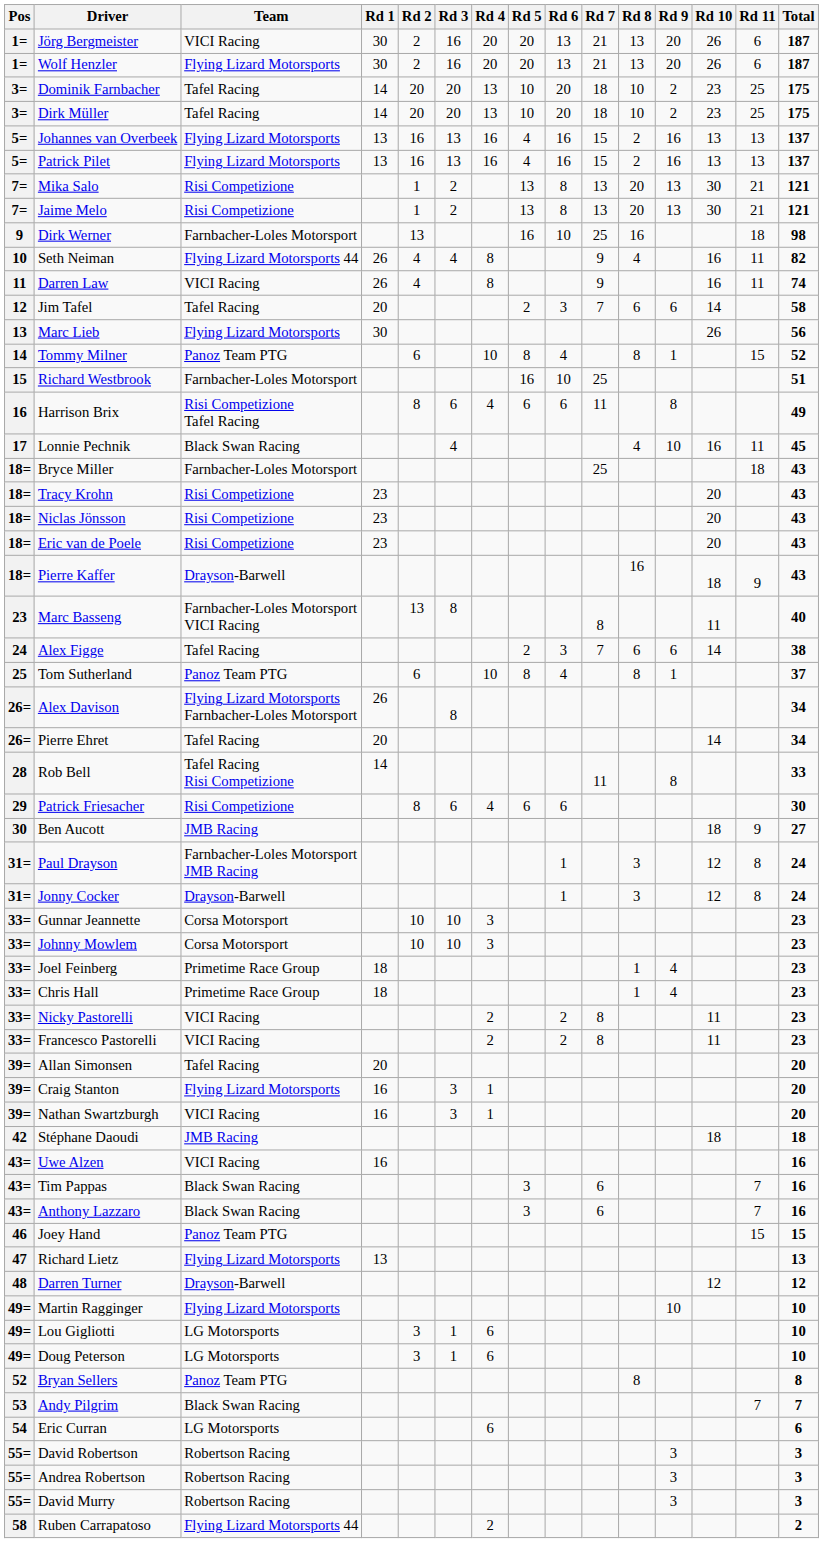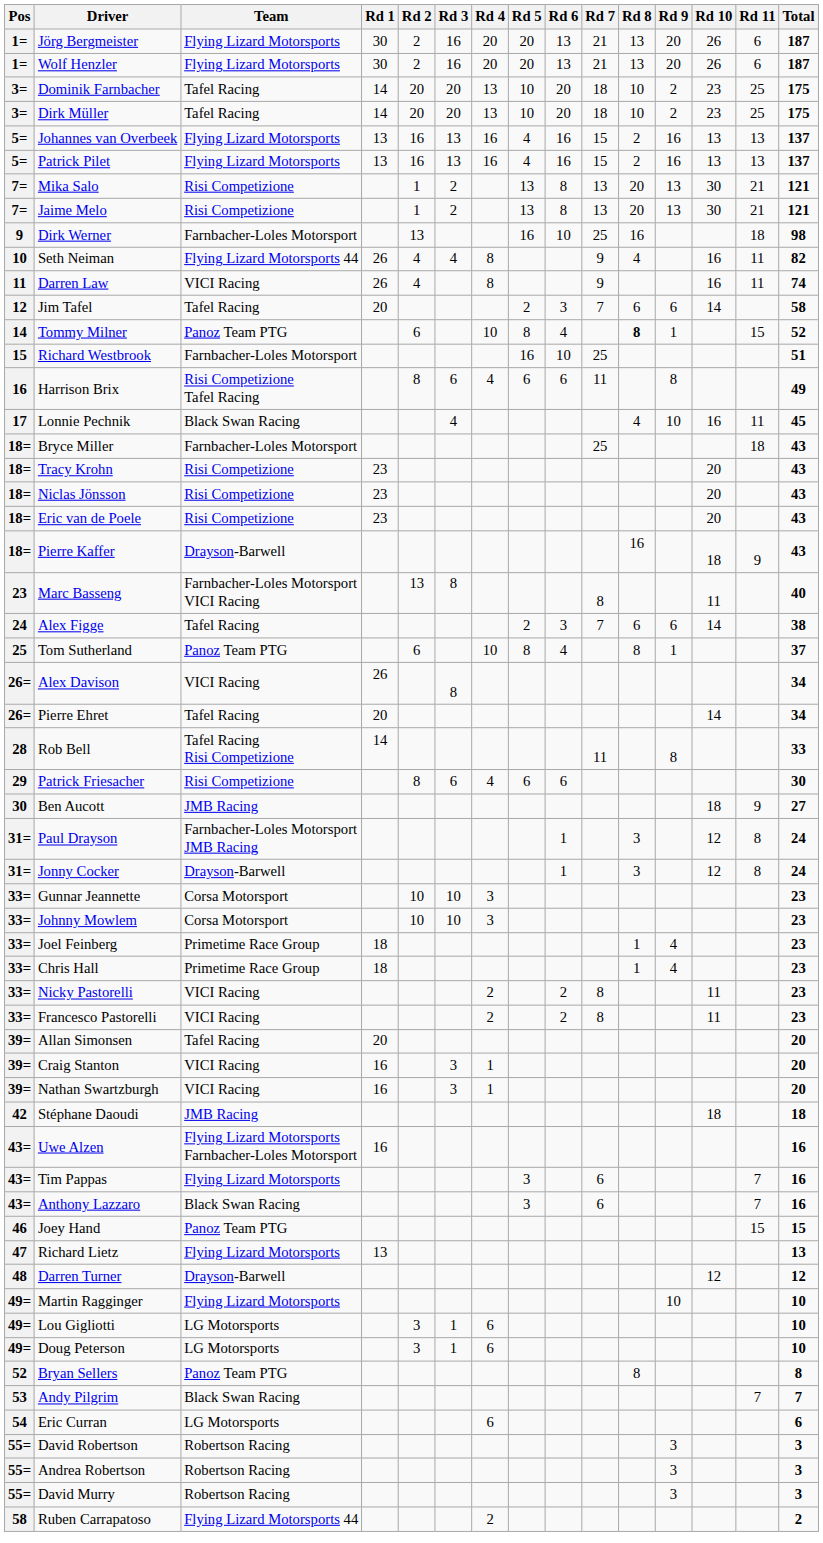Jörg Bergmeister | Team: VICI Racing -> Flying Lizard Motorsports
- row: 13 | Marc Lieb | Flying Lizard Motorsports | 30 | 26 | 56
Tommy Milner | Rd 8: normal -> bold
Alex Davison | Team: Flying Lizard Motorsports Farnbacher-Loles Motorsport -> VICI Racing
Craig Stanton | Team: Flying Lizard Motorsports -> VICI Racing
Uwe Alzen | Team: VICI Racing -> Flying Lizard Motorsports Farnbacher-Loles Motorsport
Tim Pappas | Team: Black Swan Racing -> Flying Lizard Motorsports
